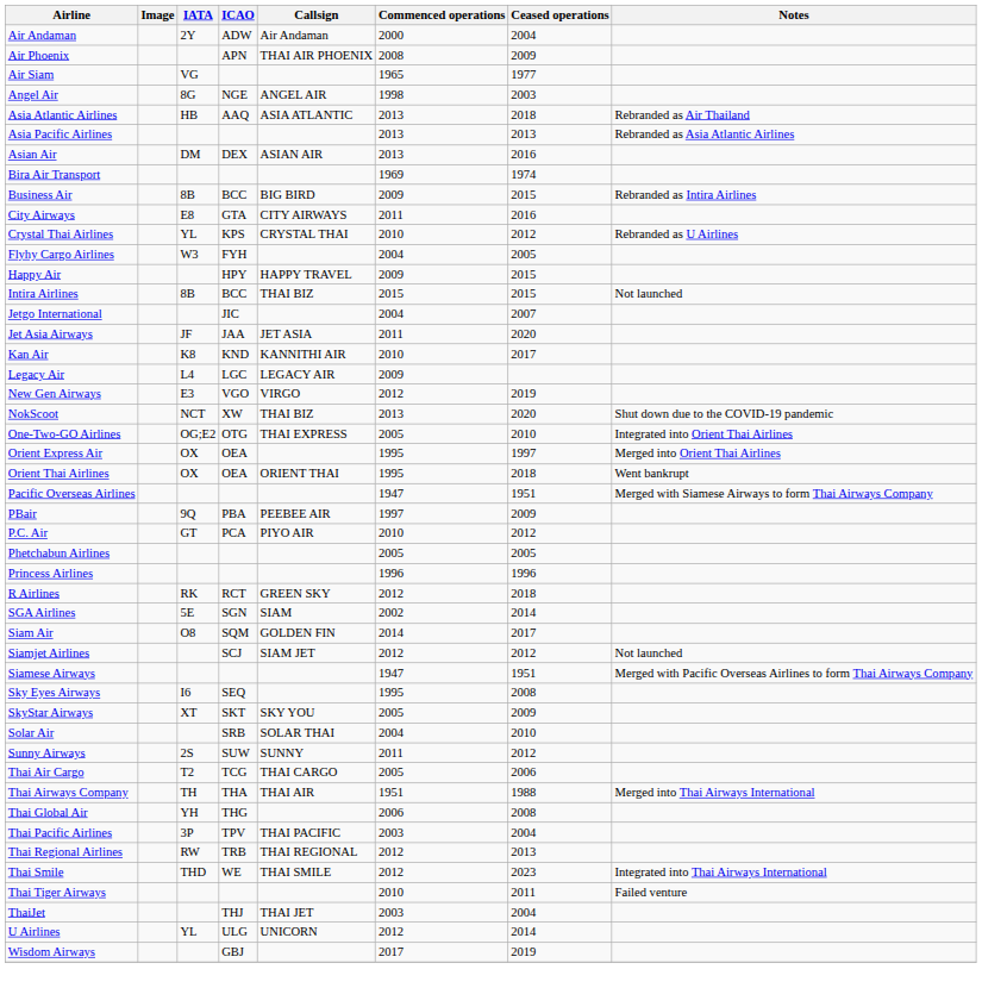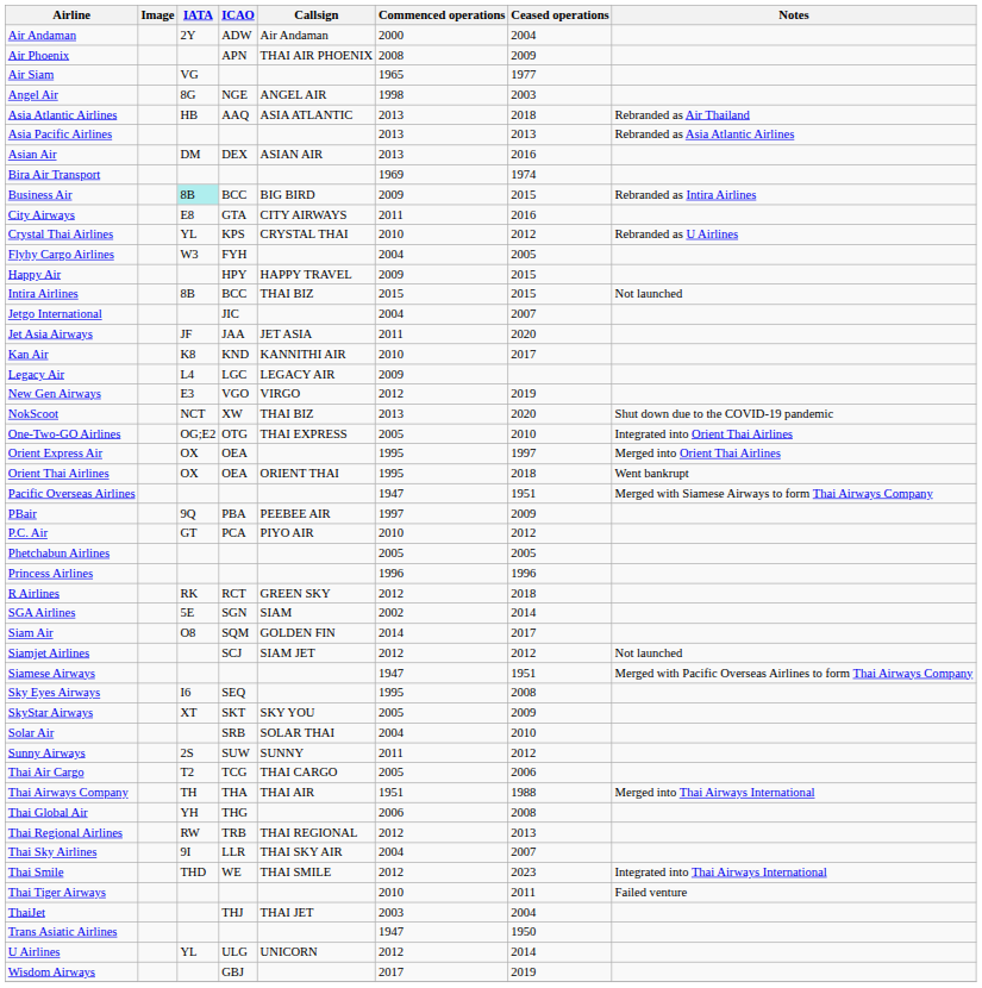Business Air | IATA: no background -> paleturquoise background
- row: Thai Pacific Airlines | 3P | TPV | THAI PACIFIC | 2003 | 2004
+ row: Thai Sky Airlines | 9I | LLR | THAI SKY AIR | 2004 | 2007
+ row: Trans Asiatic Airlines | 1947 | 1950
